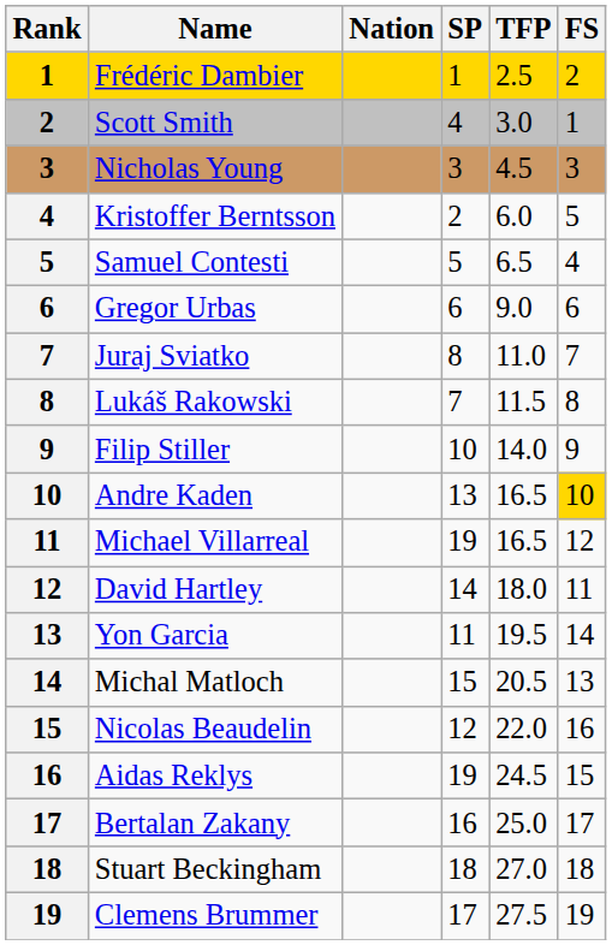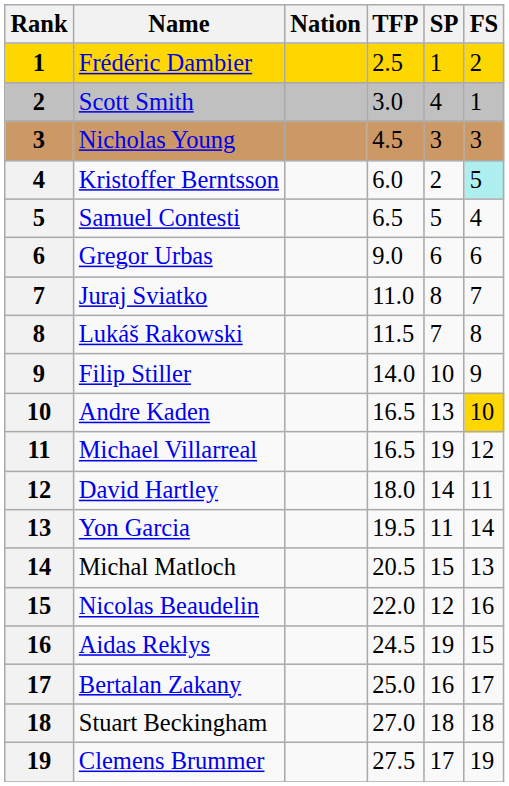columns swapped: TFP <-> SP
Kristoffer Berntsson | FS: no background -> paleturquoise background
